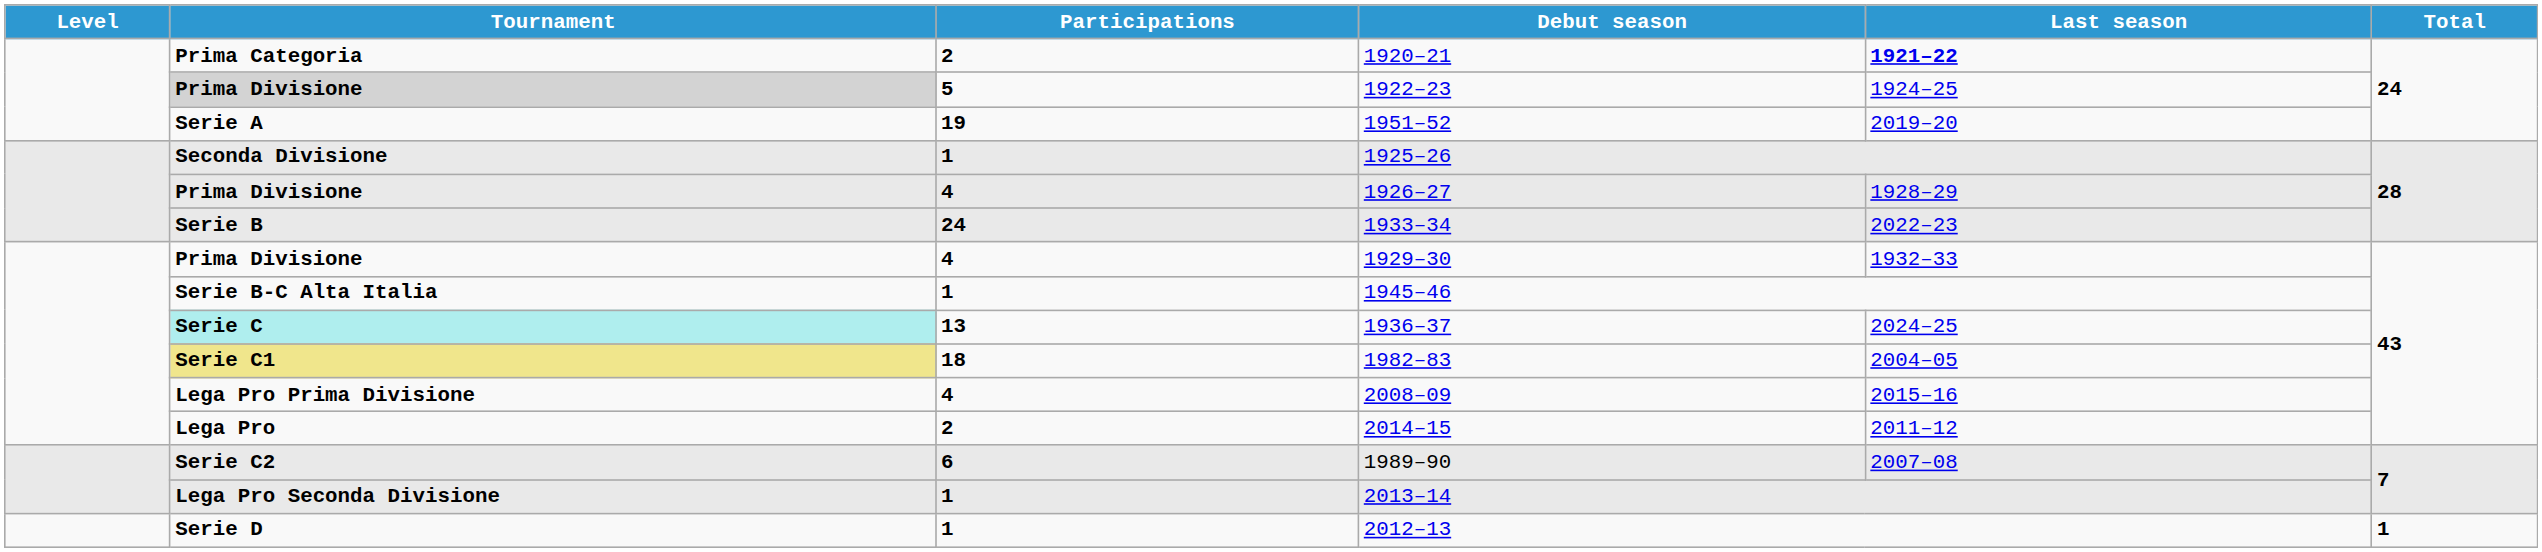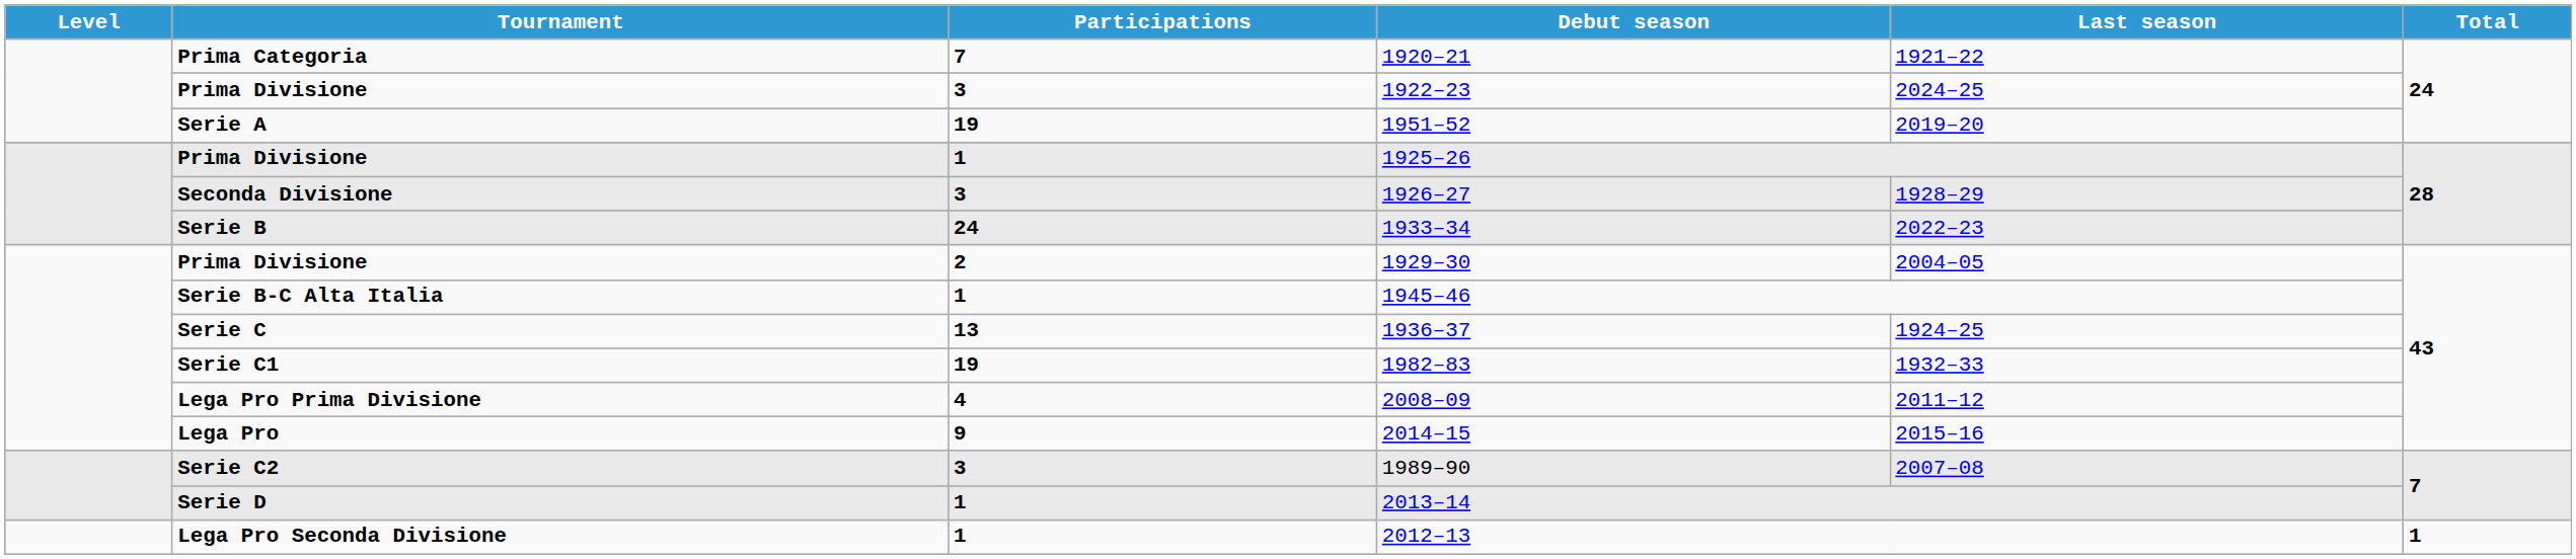1920–21 | Participations: 2 -> 7
1920–21 | Last season: bold -> normal
1922–23 | Tournament: lightgrey background -> no background
1922–23 | Participations: 5 -> 3
1922–23 | Last season: 1924–25 -> 2024–25
1925–26 | Tournament: Seconda Divisione -> Prima Divisione
1926–27 | Tournament: Prima Divisione -> Seconda Divisione
1926–27 | Participations: 4 -> 3
1929–30 | Participations: 4 -> 2
1929–30 | Last season: 1932–33 -> 2004–05
1936–37 | Tournament: paleturquoise background -> no background
1936–37 | Last season: 2024–25 -> 1924–25
1982–83 | Tournament: khaki background -> no background
1982–83 | Participations: 18 -> 19
1982–83 | Last season: 2004–05 -> 1932–33
2008–09 | Last season: 2015–16 -> 2011–12
2014–15 | Participations: 2 -> 9
2014–15 | Last season: 2011–12 -> 2015–16
1989–90 | Participations: 6 -> 3
2013–14 | Tournament: Lega Pro Seconda Divisione -> Serie D
2012–13 | Tournament: Serie D -> Lega Pro Seconda Divisione
